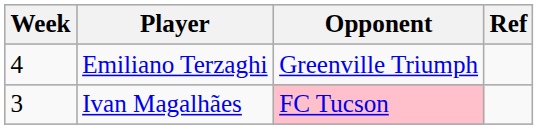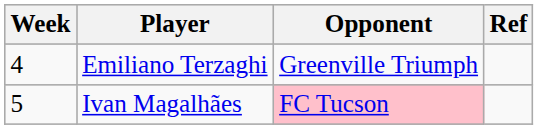Ivan Magalhães | Week: 3 -> 5
